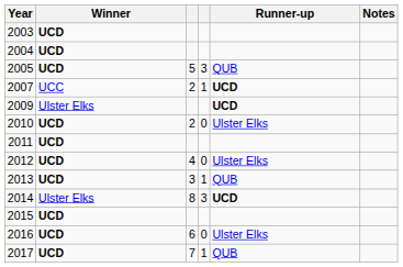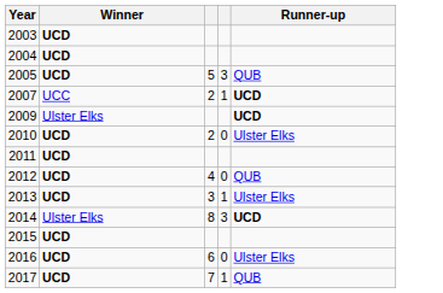- column: Notes
2012 | Runner-up: Ulster Elks -> QUB
2013 | Runner-up: QUB -> Ulster Elks
